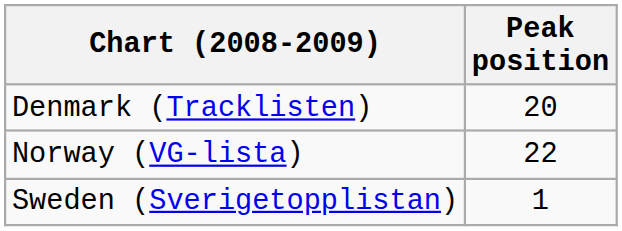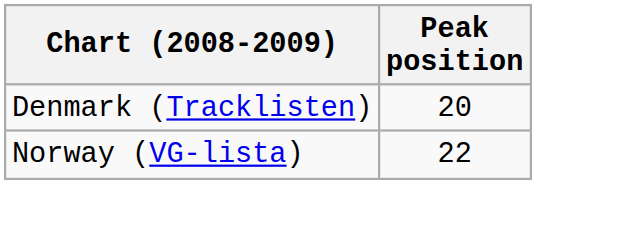- row: Sweden (Sverigetopplistan) | 1
